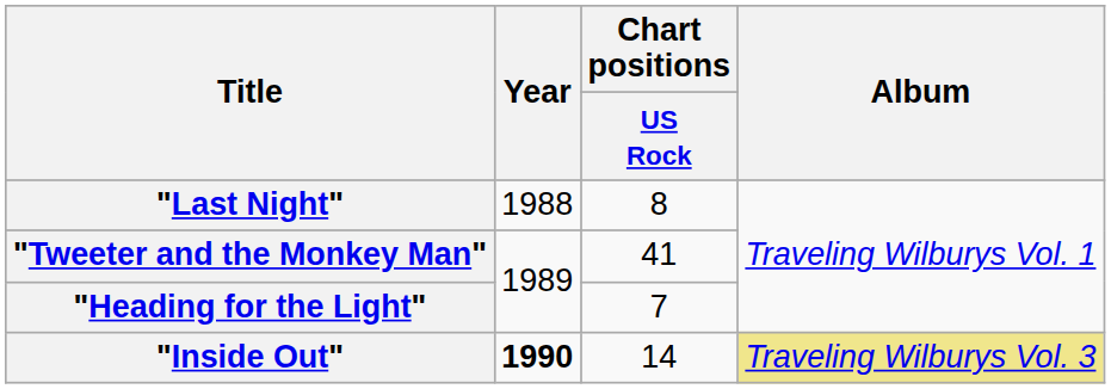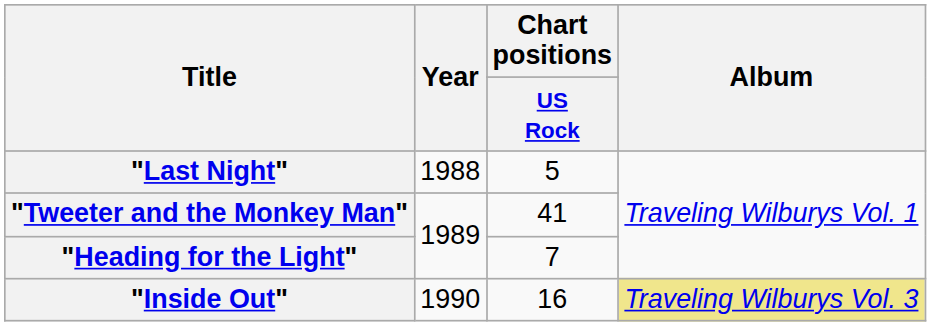"Last Night" | Chart positions / US Rock: 8 -> 5
"Inside Out" | Year: bold -> normal
"Inside Out" | Chart positions / US Rock: 14 -> 16
